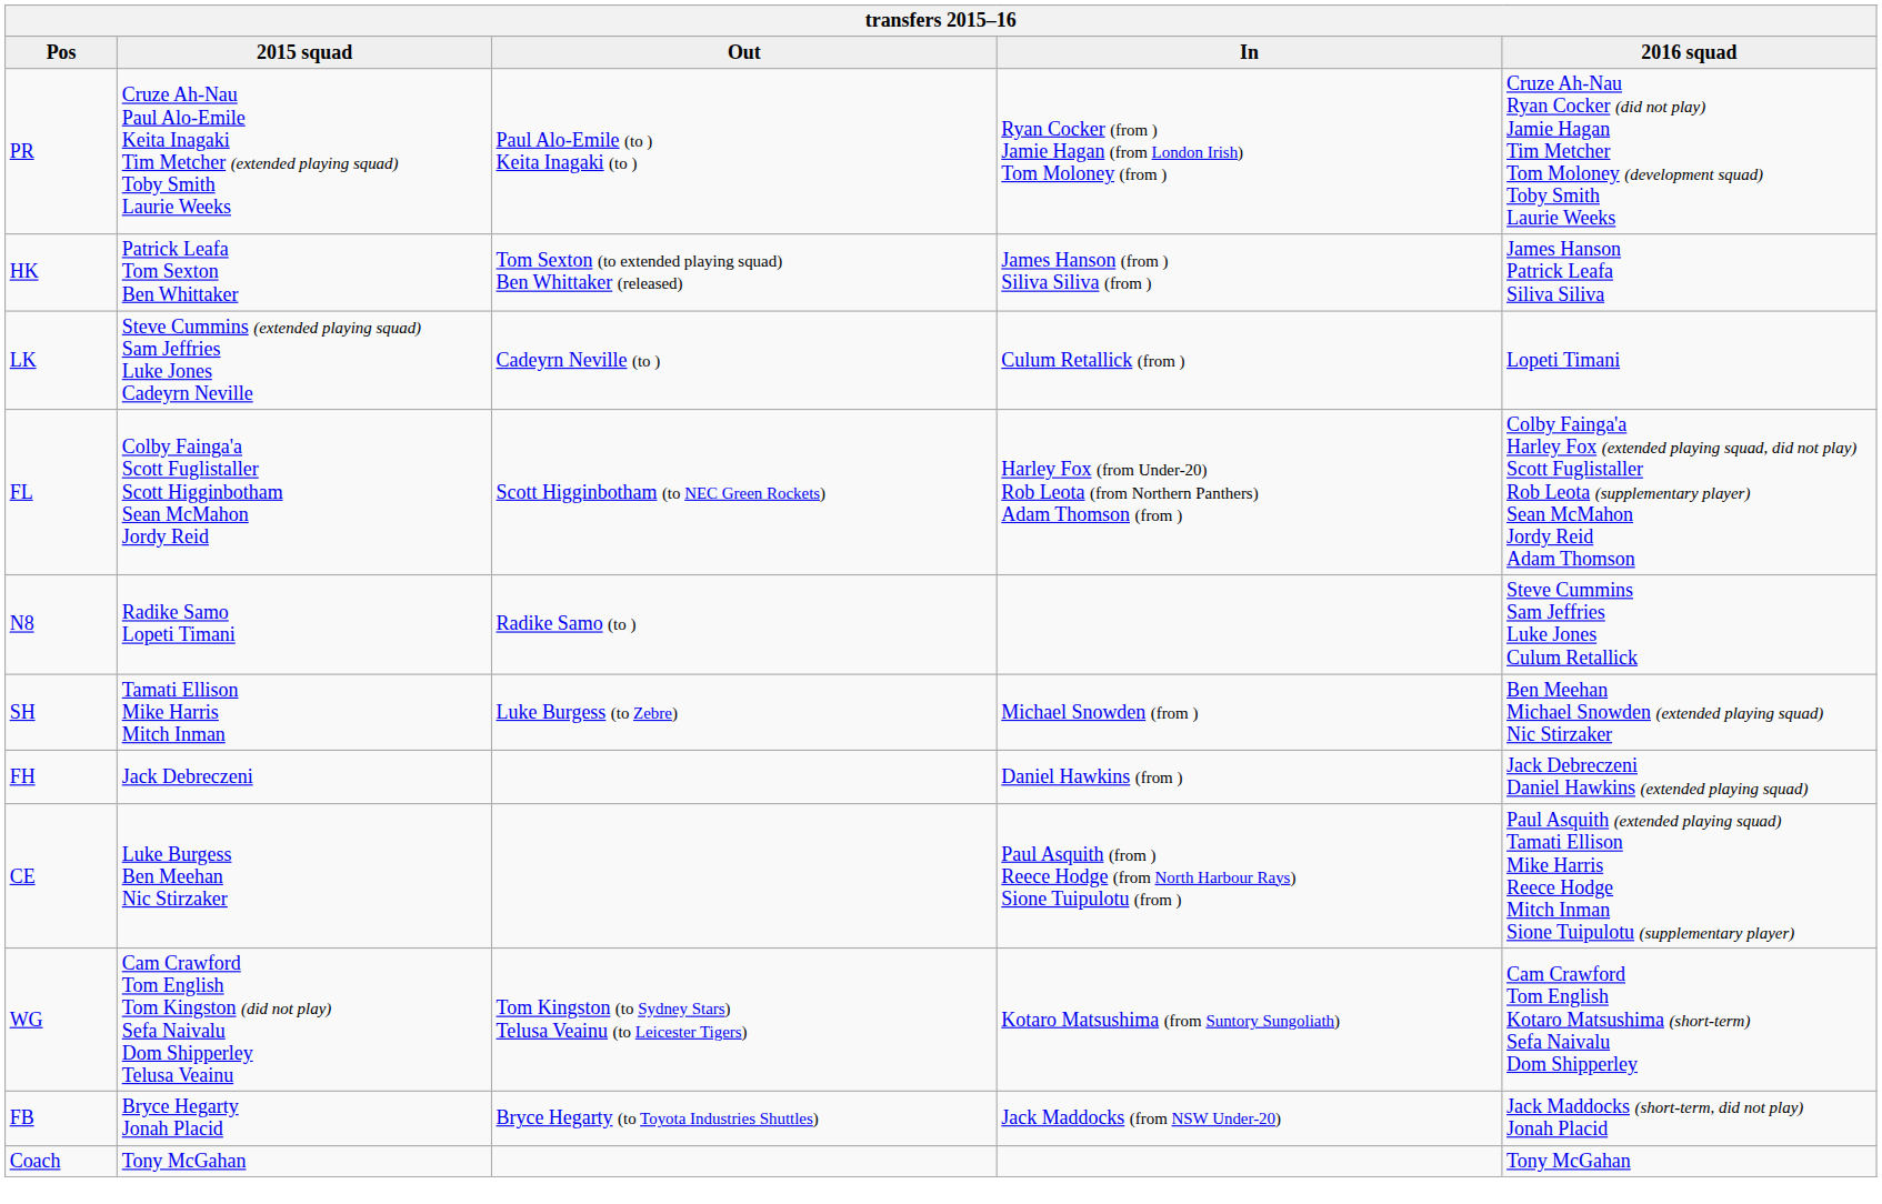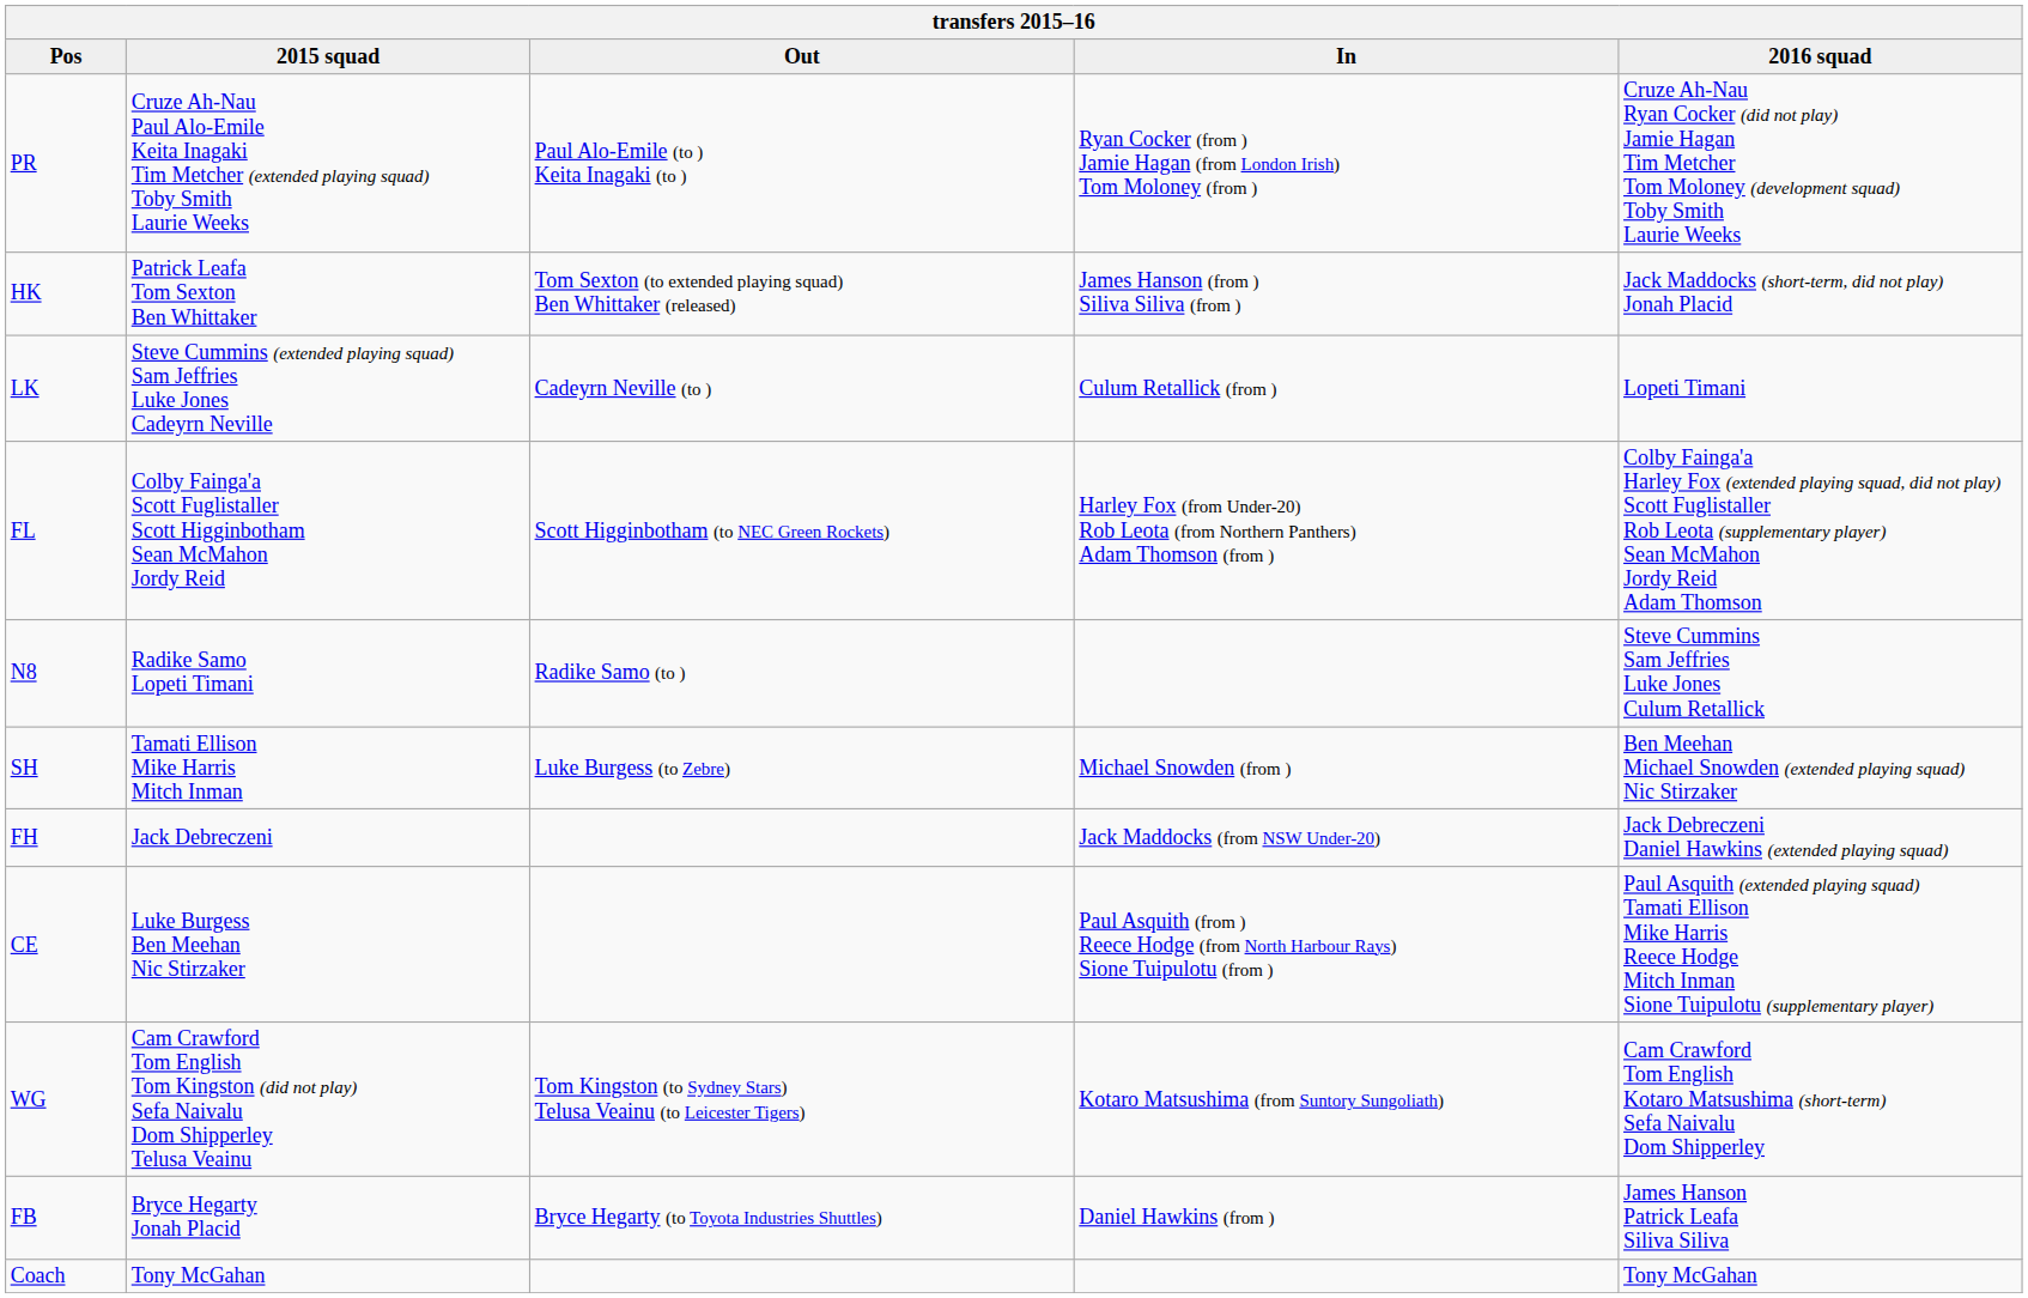HK | 2016 squad: James Hanson Patrick Leafa Siliva Siliva -> Jack Maddocks (short-term, did not play) Jonah Placid
FH | In: Daniel Hawkins (from ) -> Jack Maddocks (from NSW Under-20)
FB | In: Jack Maddocks (from NSW Under-20) -> Daniel Hawkins (from )
FB | 2016 squad: Jack Maddocks (short-term, did not play) Jonah Placid -> James Hanson Patrick Leafa Siliva Siliva
